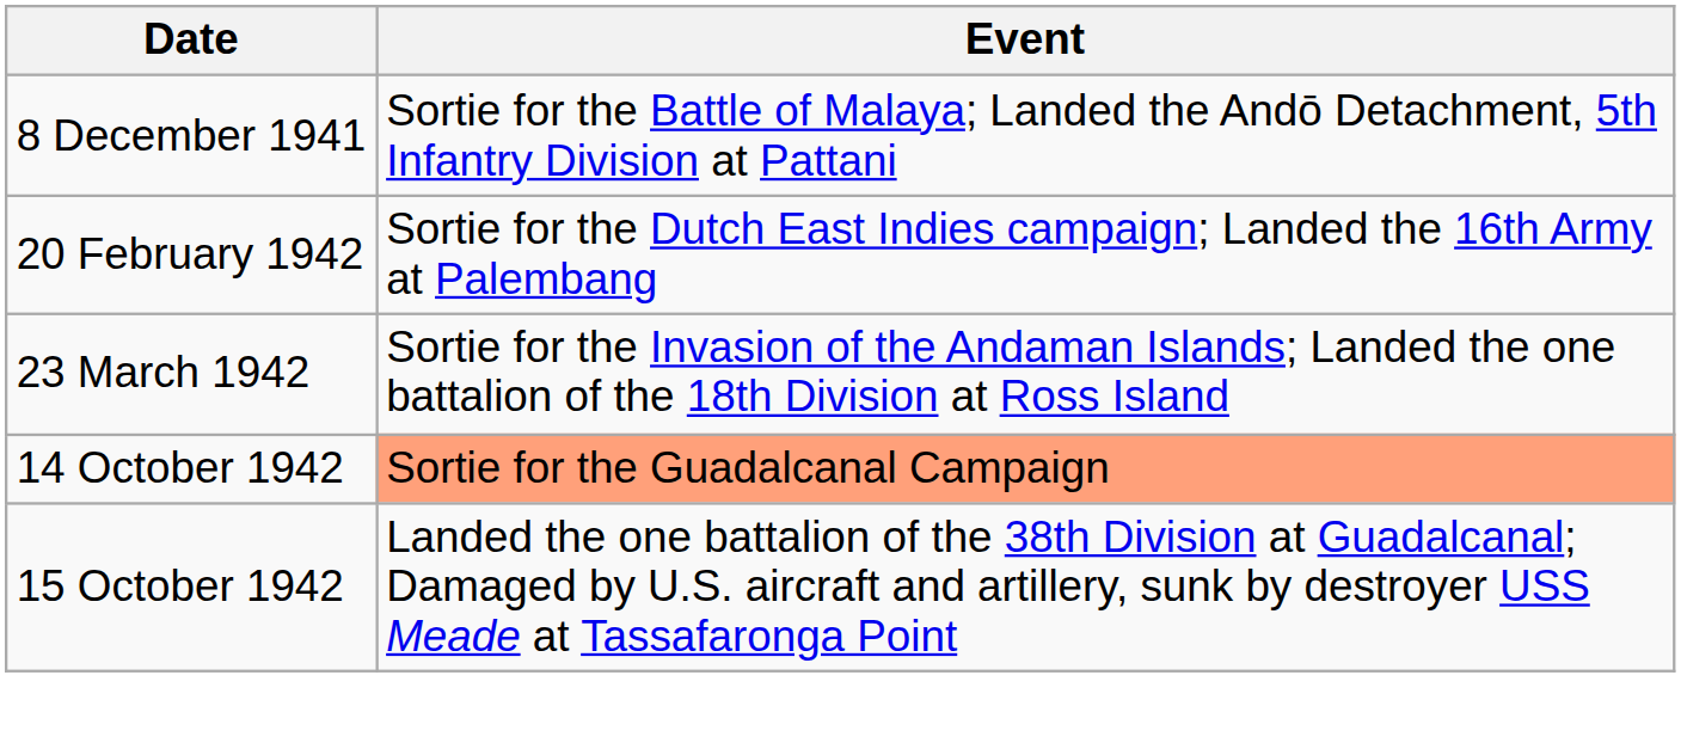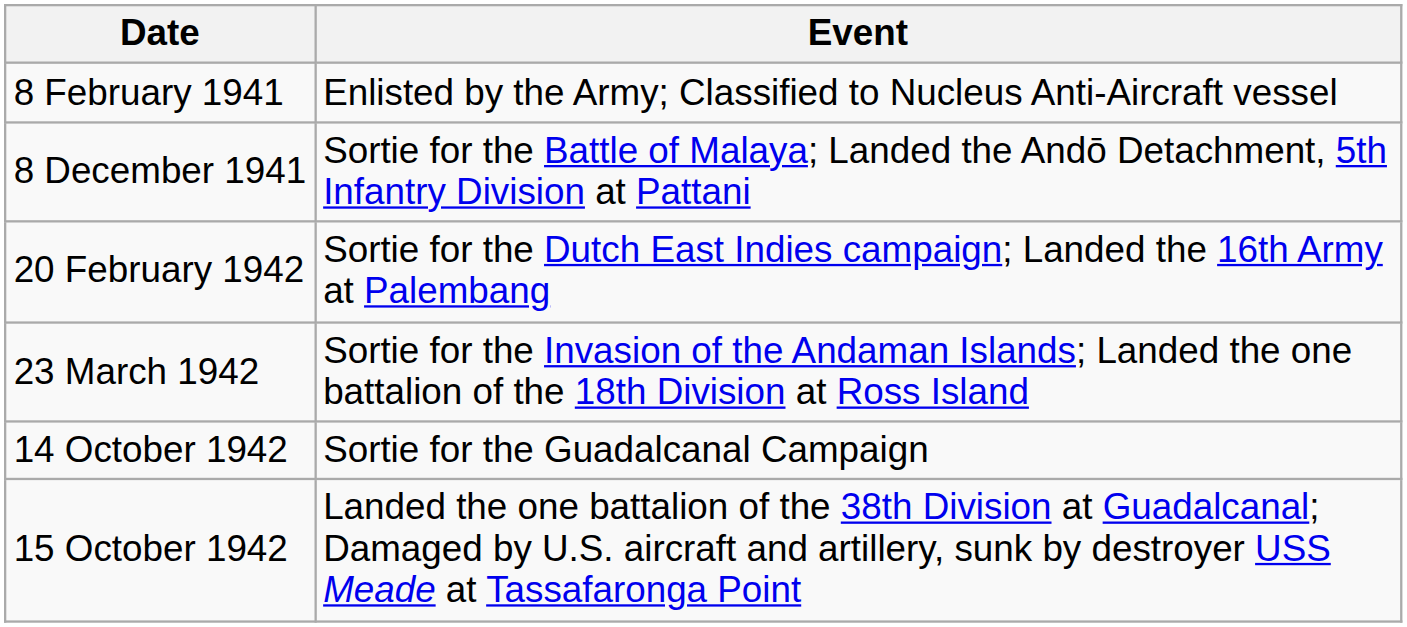+ row: 8 February 1941 | Enlisted by the Army; Classified to Nucleus Anti-Aircraft vessel
14 October 1942 | Event: lightsalmon background -> no background
